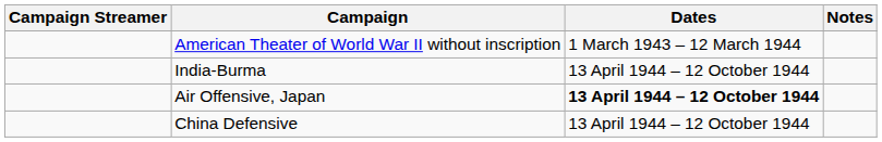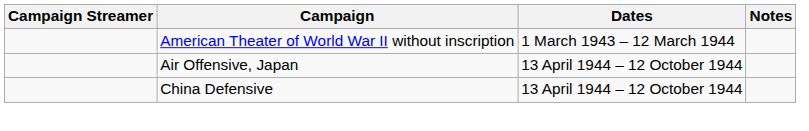- row: India-Burma | 13 April 1944 – 12 October 1944
Air Offensive, Japan | Dates: bold -> normal
